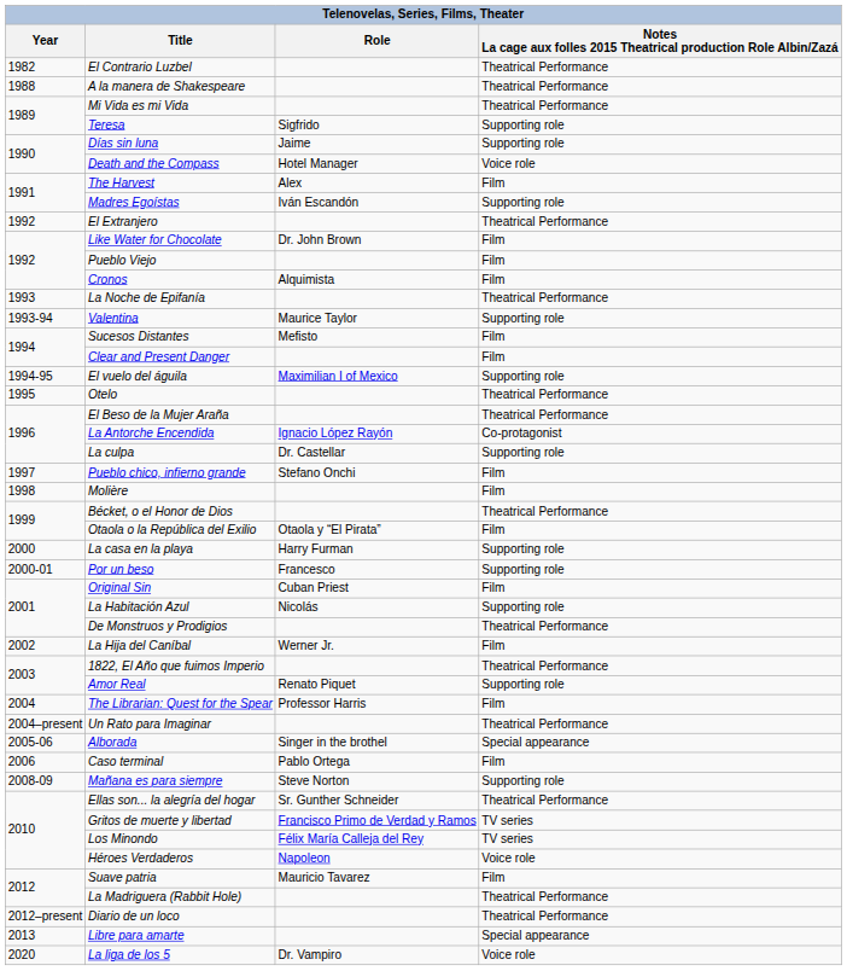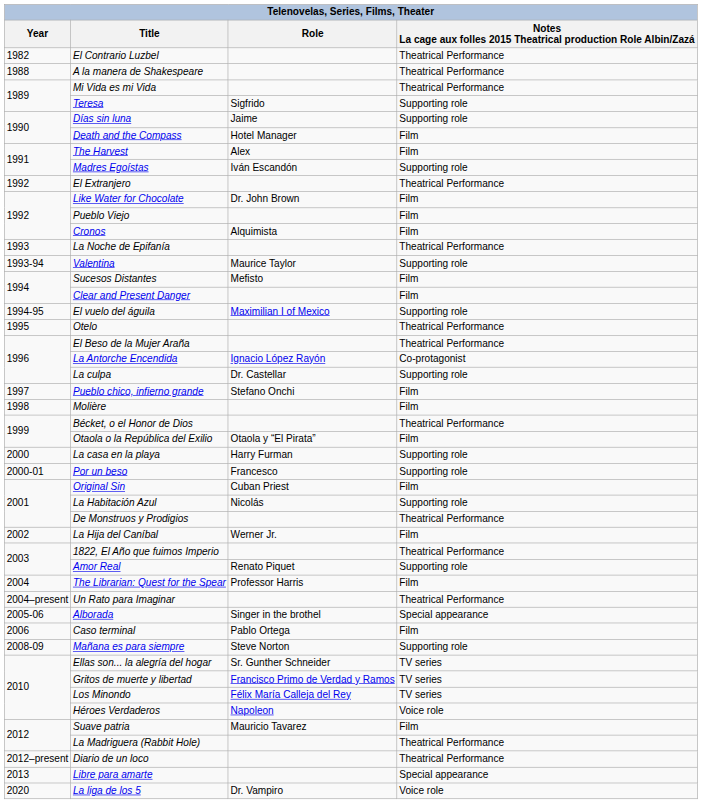Death and the Compass | column 4: Voice role -> Film
Ellas son... la alegría del hogar | column 4: Theatrical Performance -> TV series
